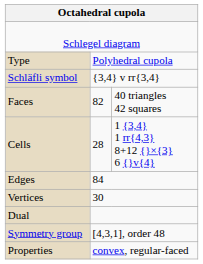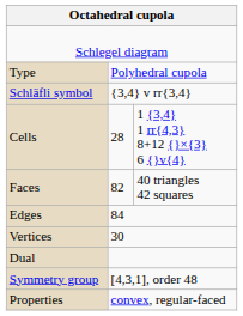rows swapped: Cells <-> Faces
